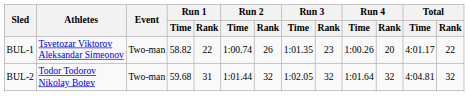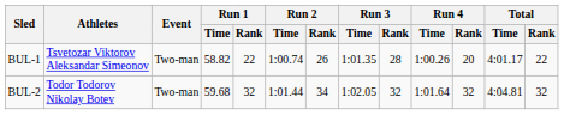BUL-1 | Run 3 / Rank: 23 -> 28
BUL-2 | Run 1 / Rank: 31 -> 32
BUL-2 | Run 2 / Rank: 32 -> 34
